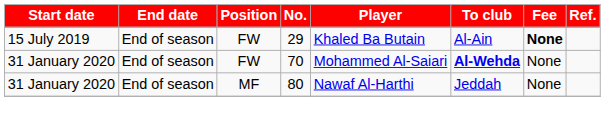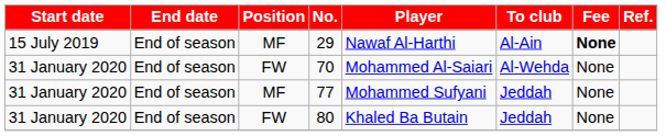29 | Position: FW -> MF
29 | Player: Khaled Ba Butain -> Nawaf Al-Harthi
70 | To club: bold -> normal
+ row: 31 January 2020 | End of season | MF | 77 | Mohammed Sufyani | Jeddah | None
80 | Position: MF -> FW
80 | Player: Nawaf Al-Harthi -> Khaled Ba Butain
